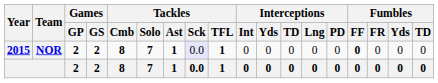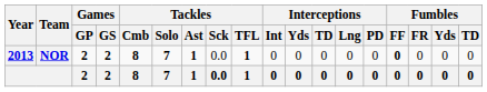NOR | Year: 2015 -> 2013
NOR | Tackles / Sck: lavender background -> no background
